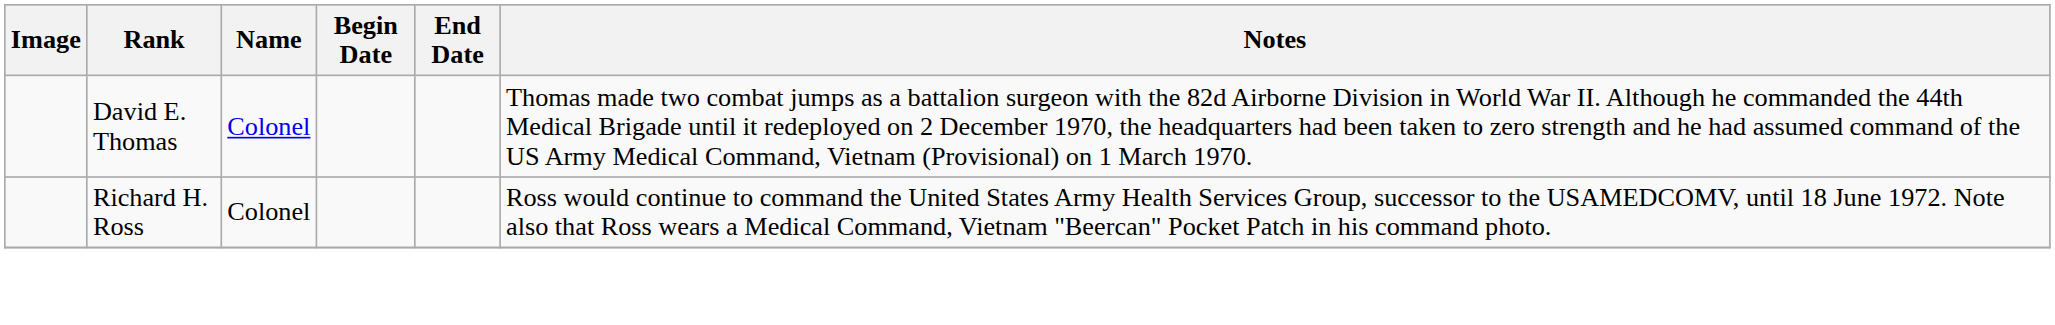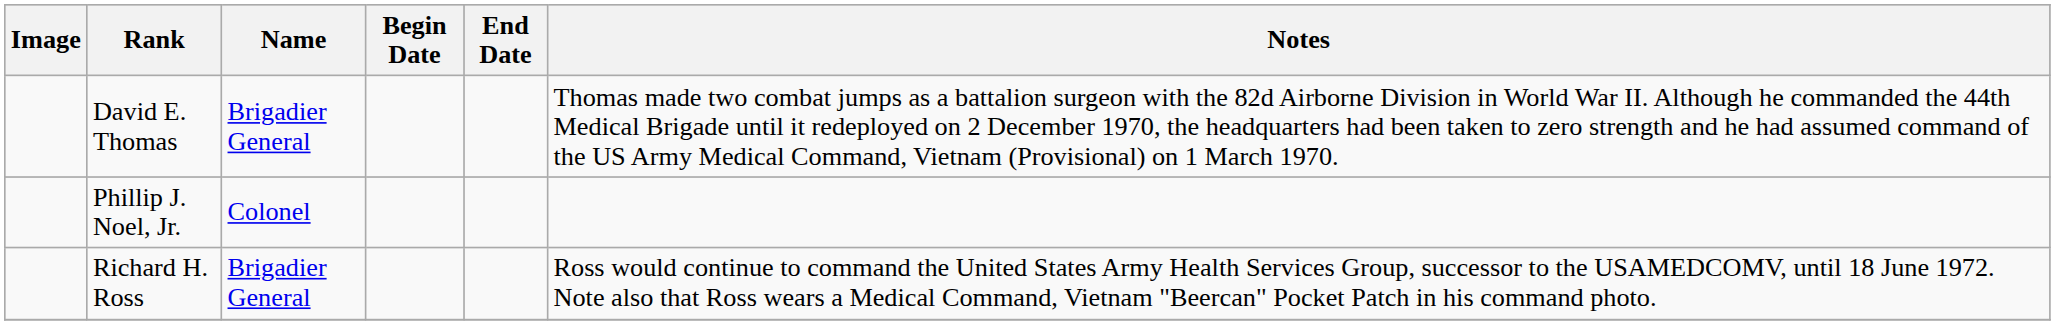David E. Thomas | Name: Colonel -> Brigadier General
+ row: Phillip J. Noel, Jr. | Colonel
Richard H. Ross | Name: Colonel -> Brigadier General
